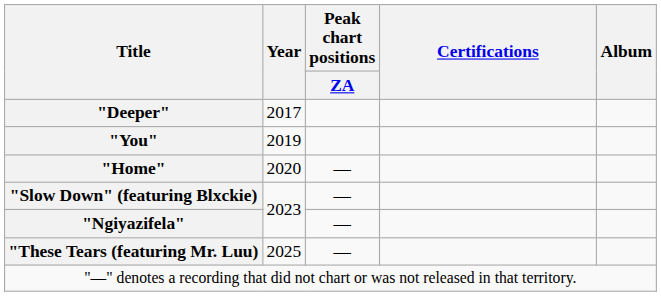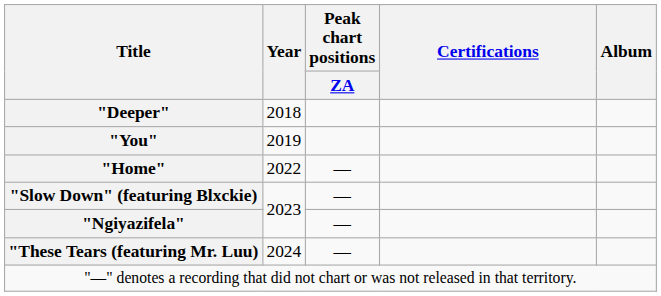"Deeper" | Year: 2017 -> 2018
"Home" | Year: 2020 -> 2022
"These Tears (featuring Mr. Luu) | Year: 2025 -> 2024
